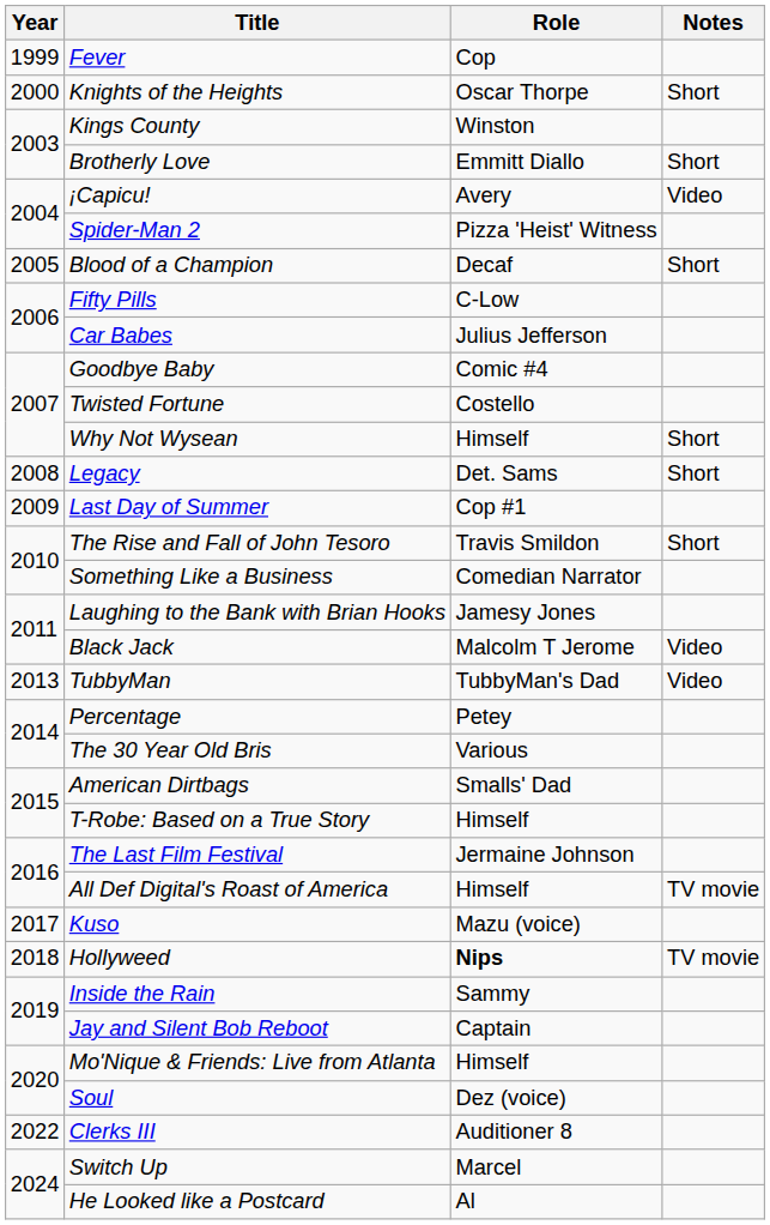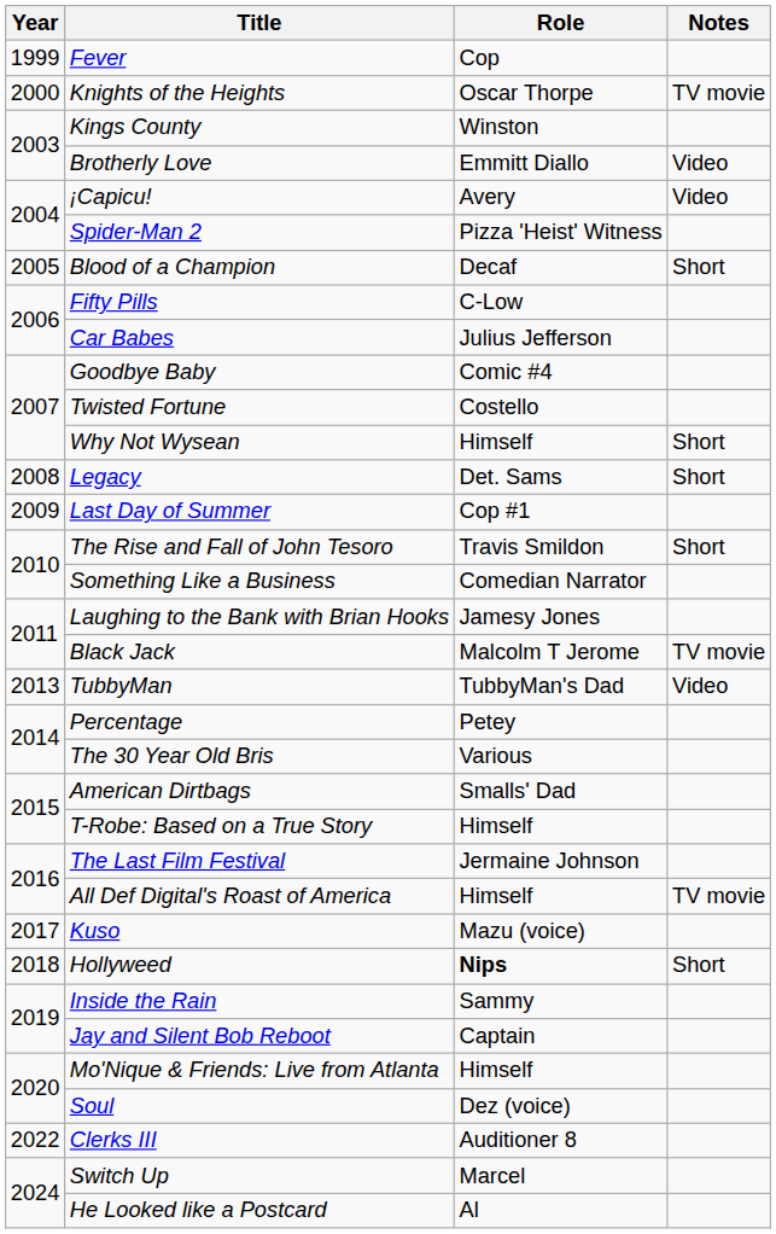Knights of the Heights | Notes: Short -> TV movie
Brotherly Love | Notes: Short -> Video
Black Jack | Notes: Video -> TV movie
Hollyweed | Notes: TV movie -> Short
